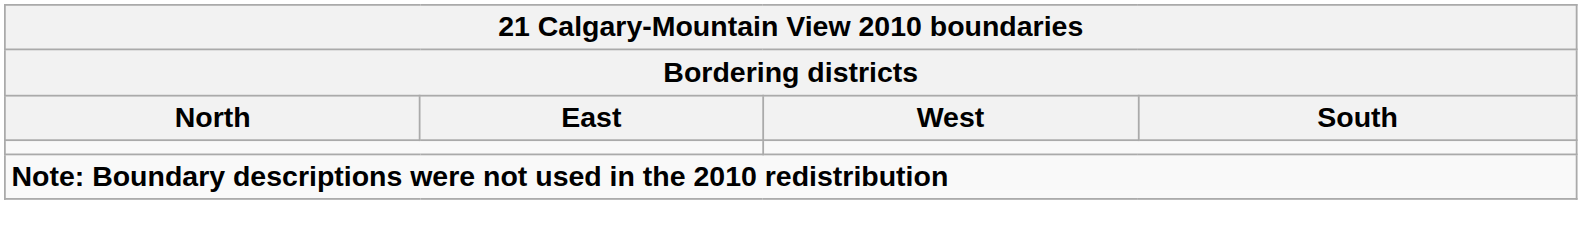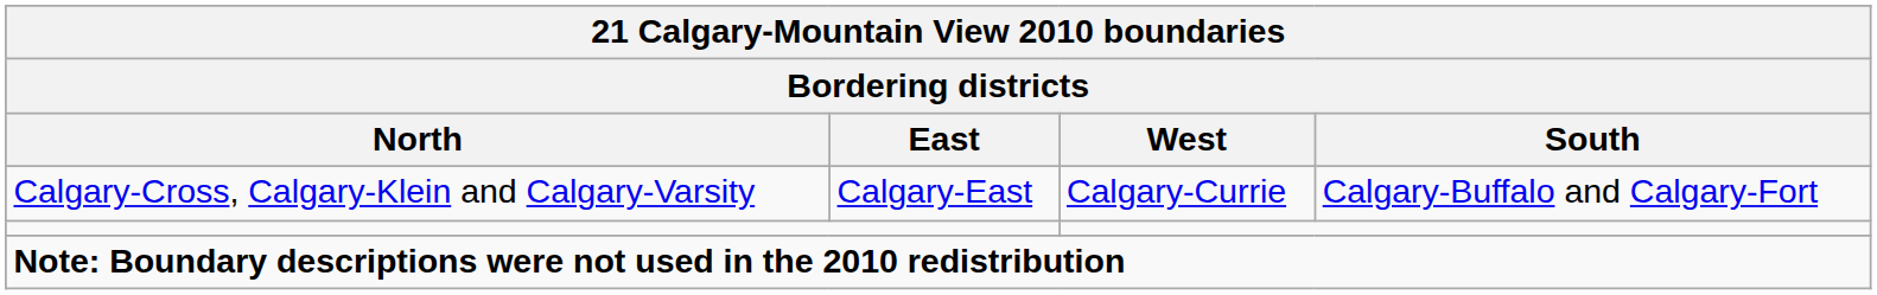+ row: Calgary-Cross, Calgary-Klein and Calgary-Varsity | Calgary-East | Calgary-Currie | Calgary-Buffalo and Calgary-Fort
